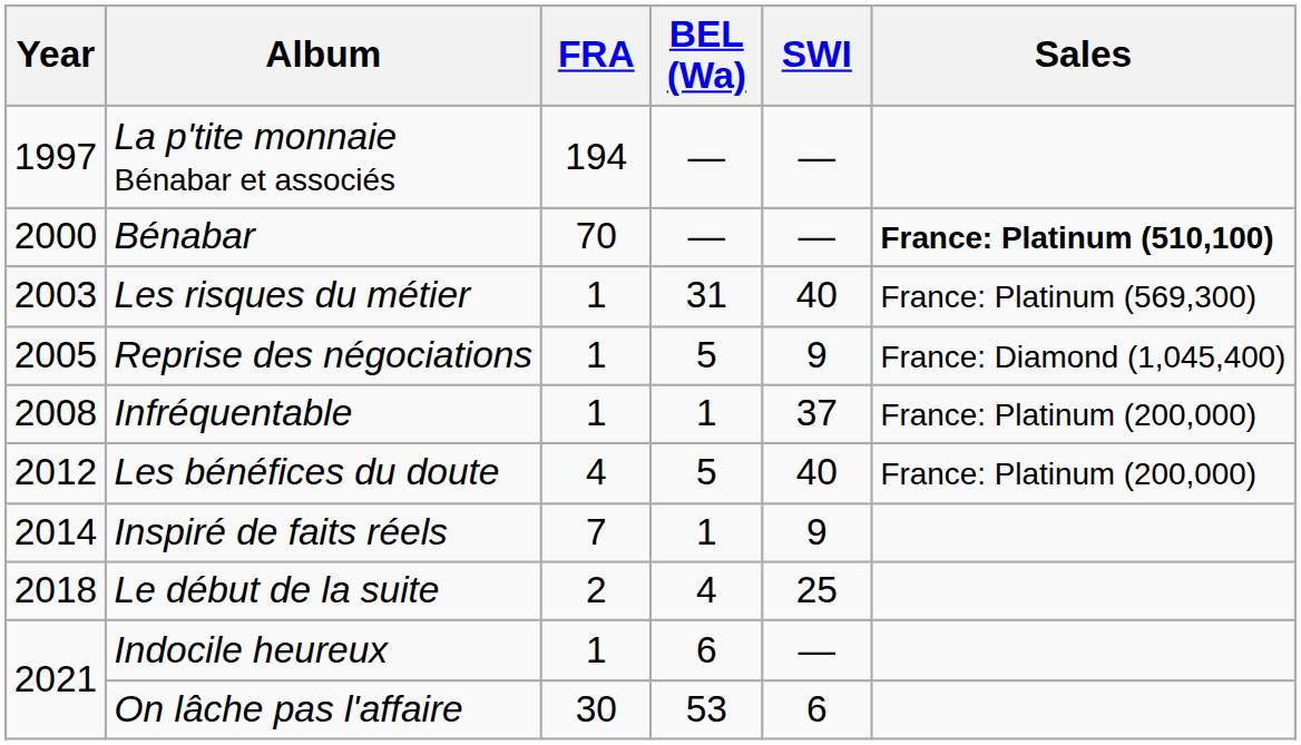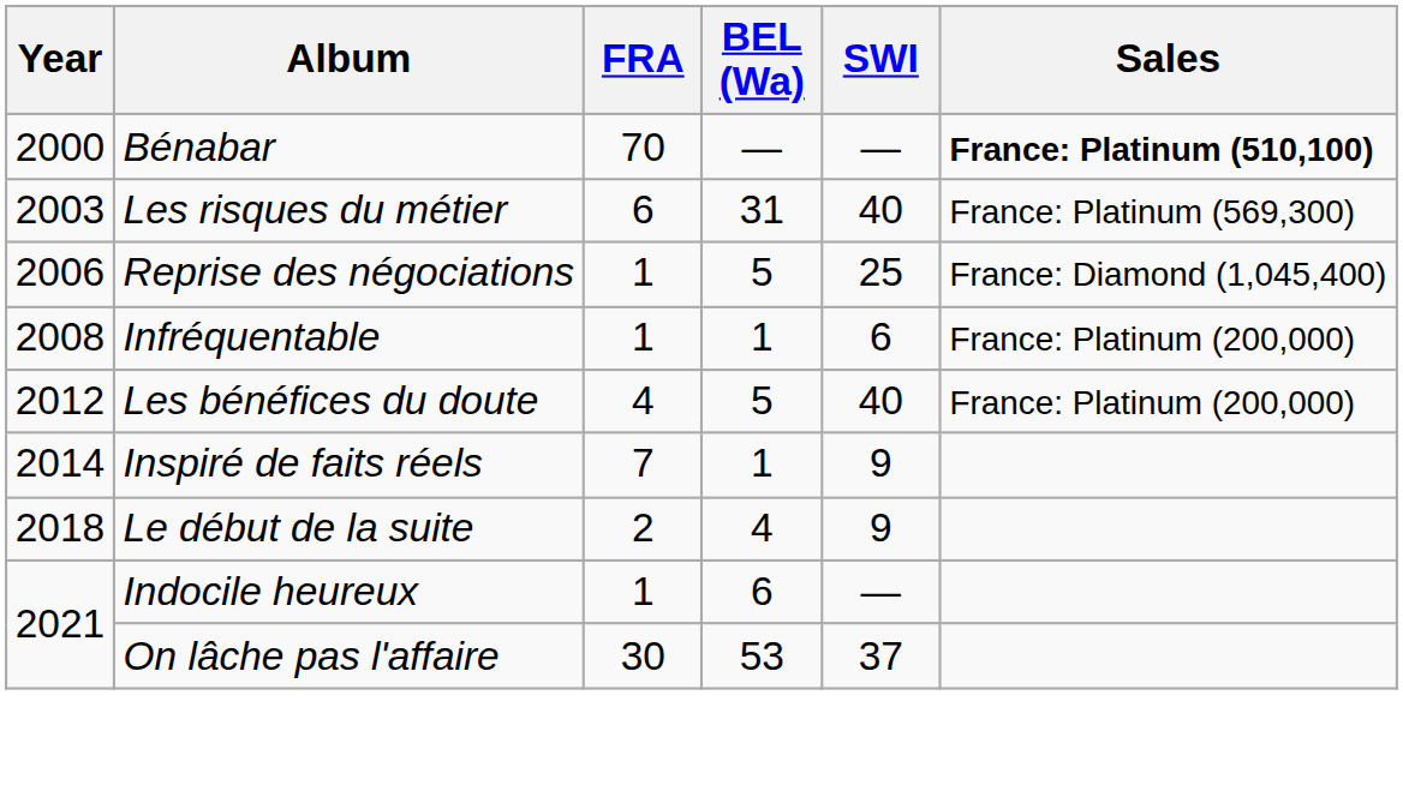- row: 1997 | La p'tite monnaie Bénabar et associés | 194 | — | —
Les risques du métier | FRA: 1 -> 6
Reprise des négociations | Year: 2005 -> 2006
Reprise des négociations | SWI: 9 -> 25
Infréquentable | SWI: 37 -> 6
Le début de la suite | SWI: 25 -> 9
On lâche pas l'affaire | SWI: 6 -> 37
